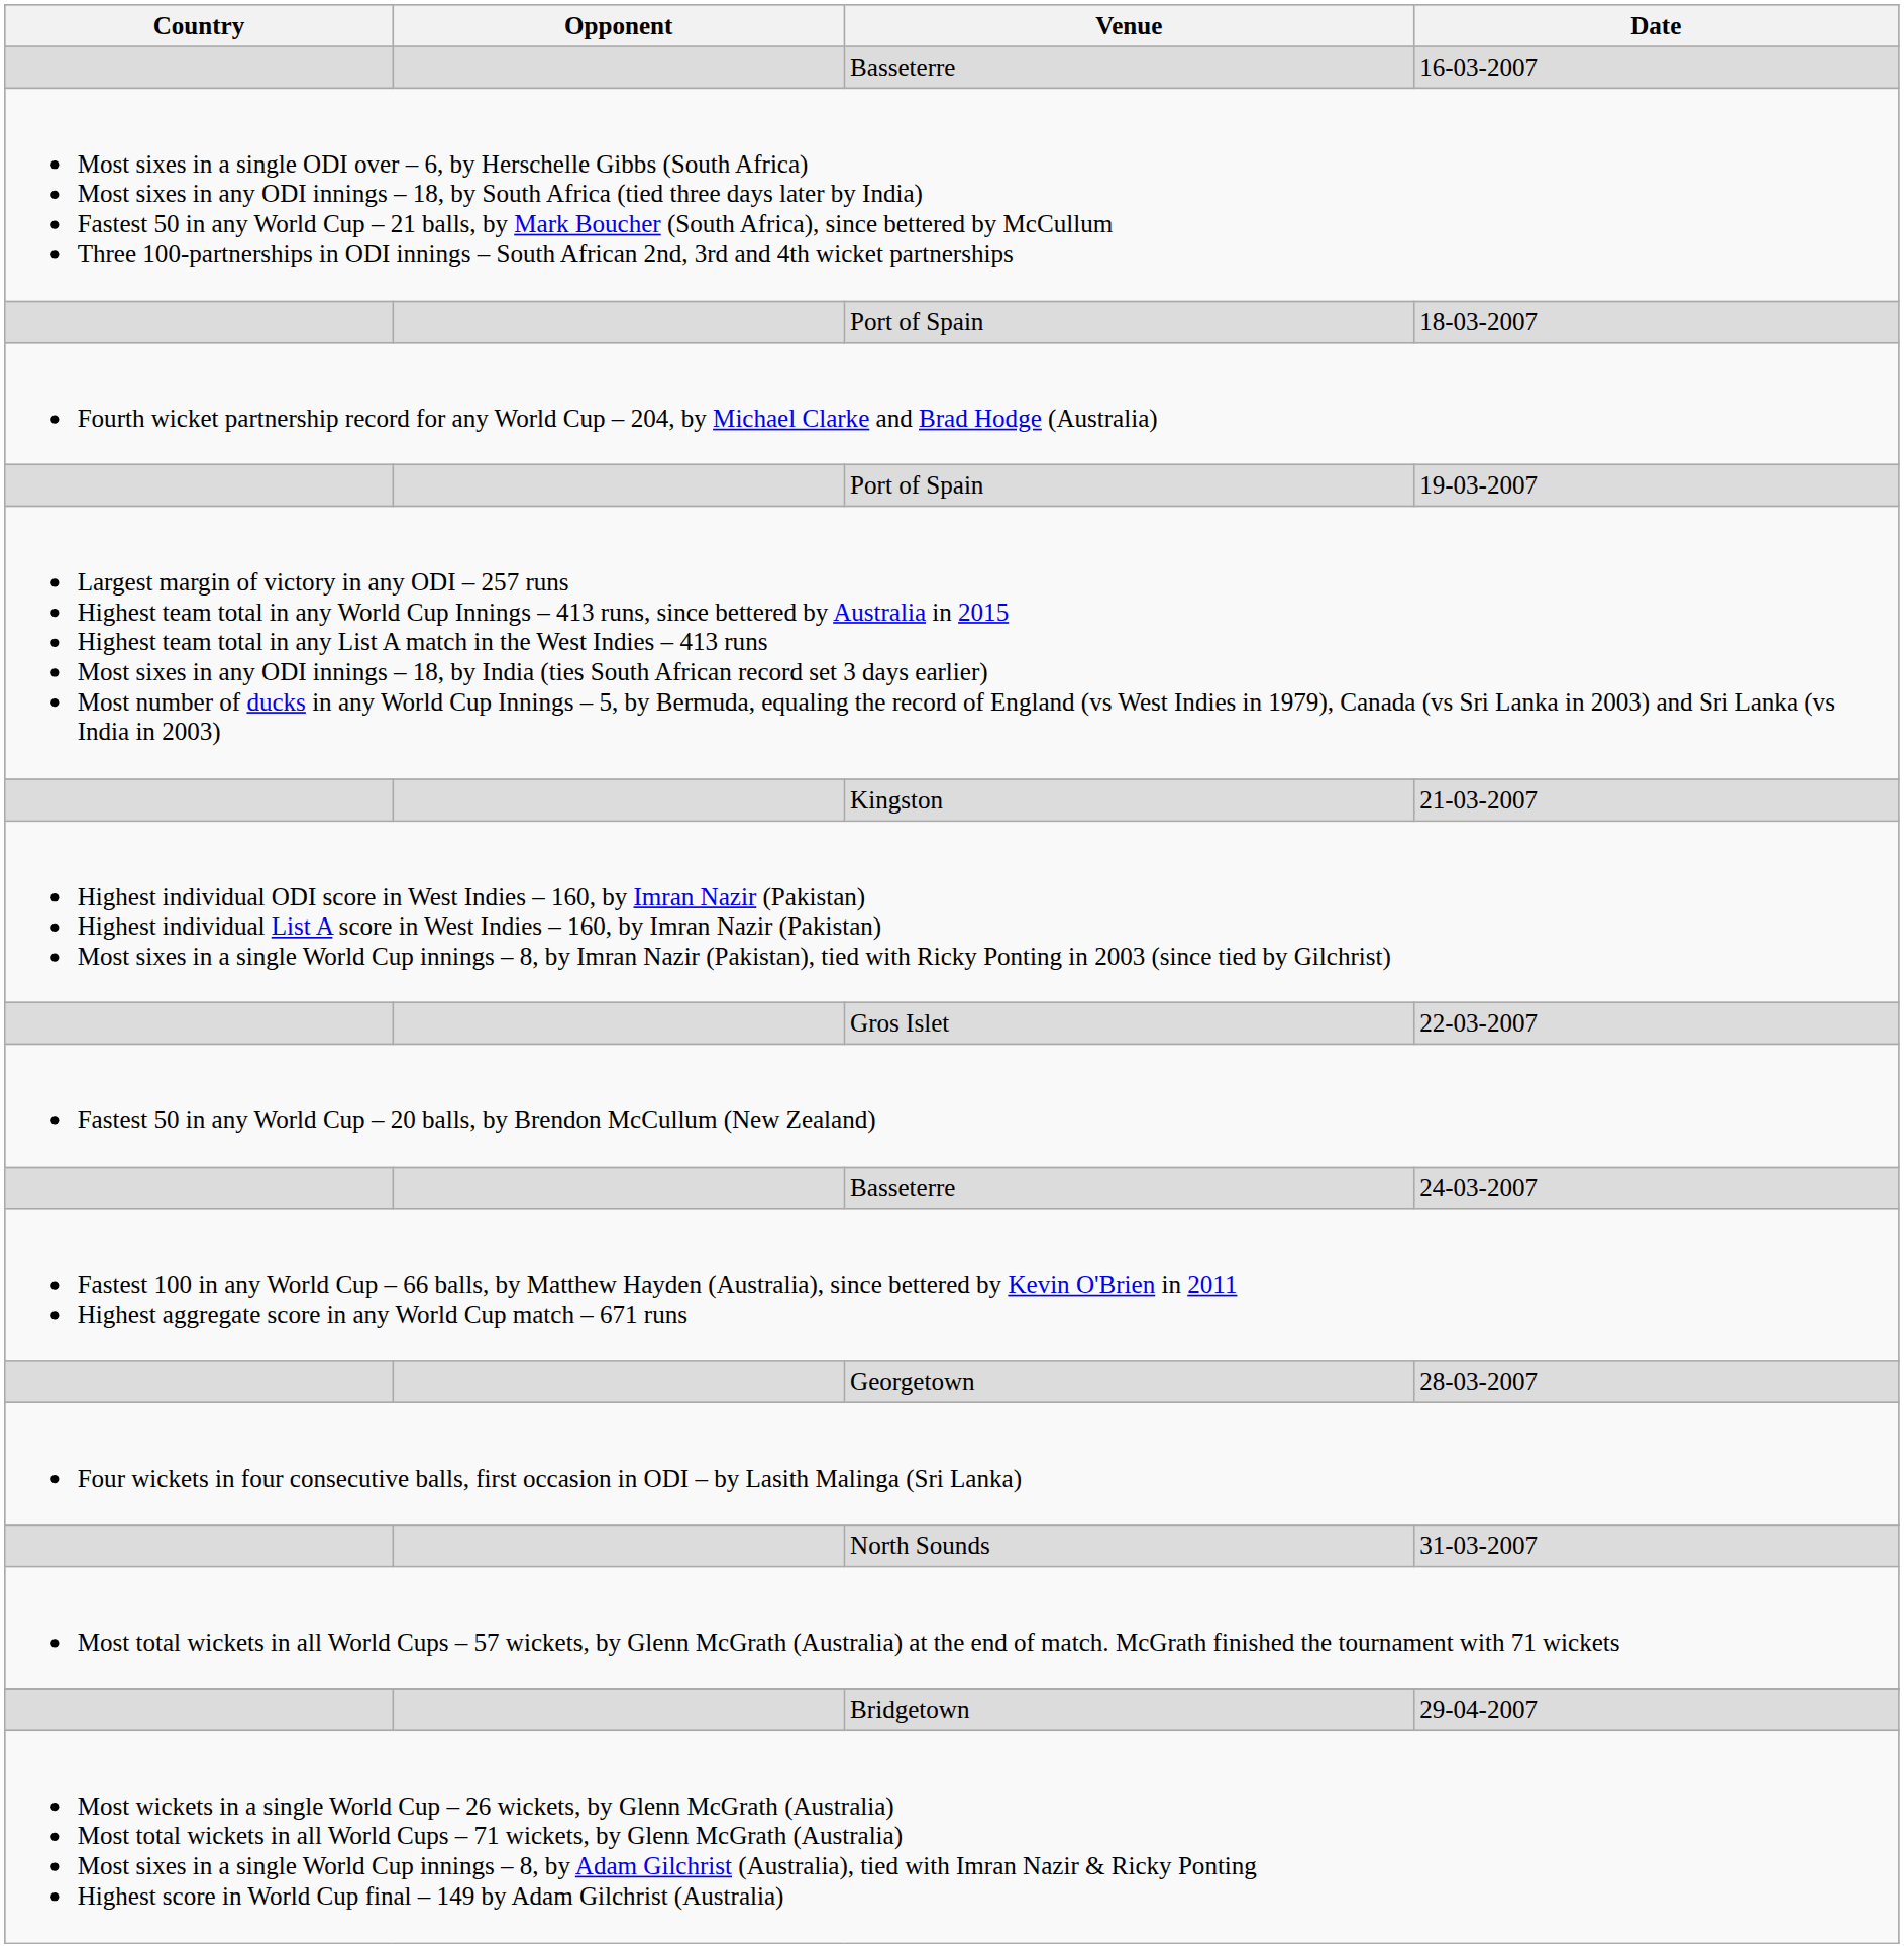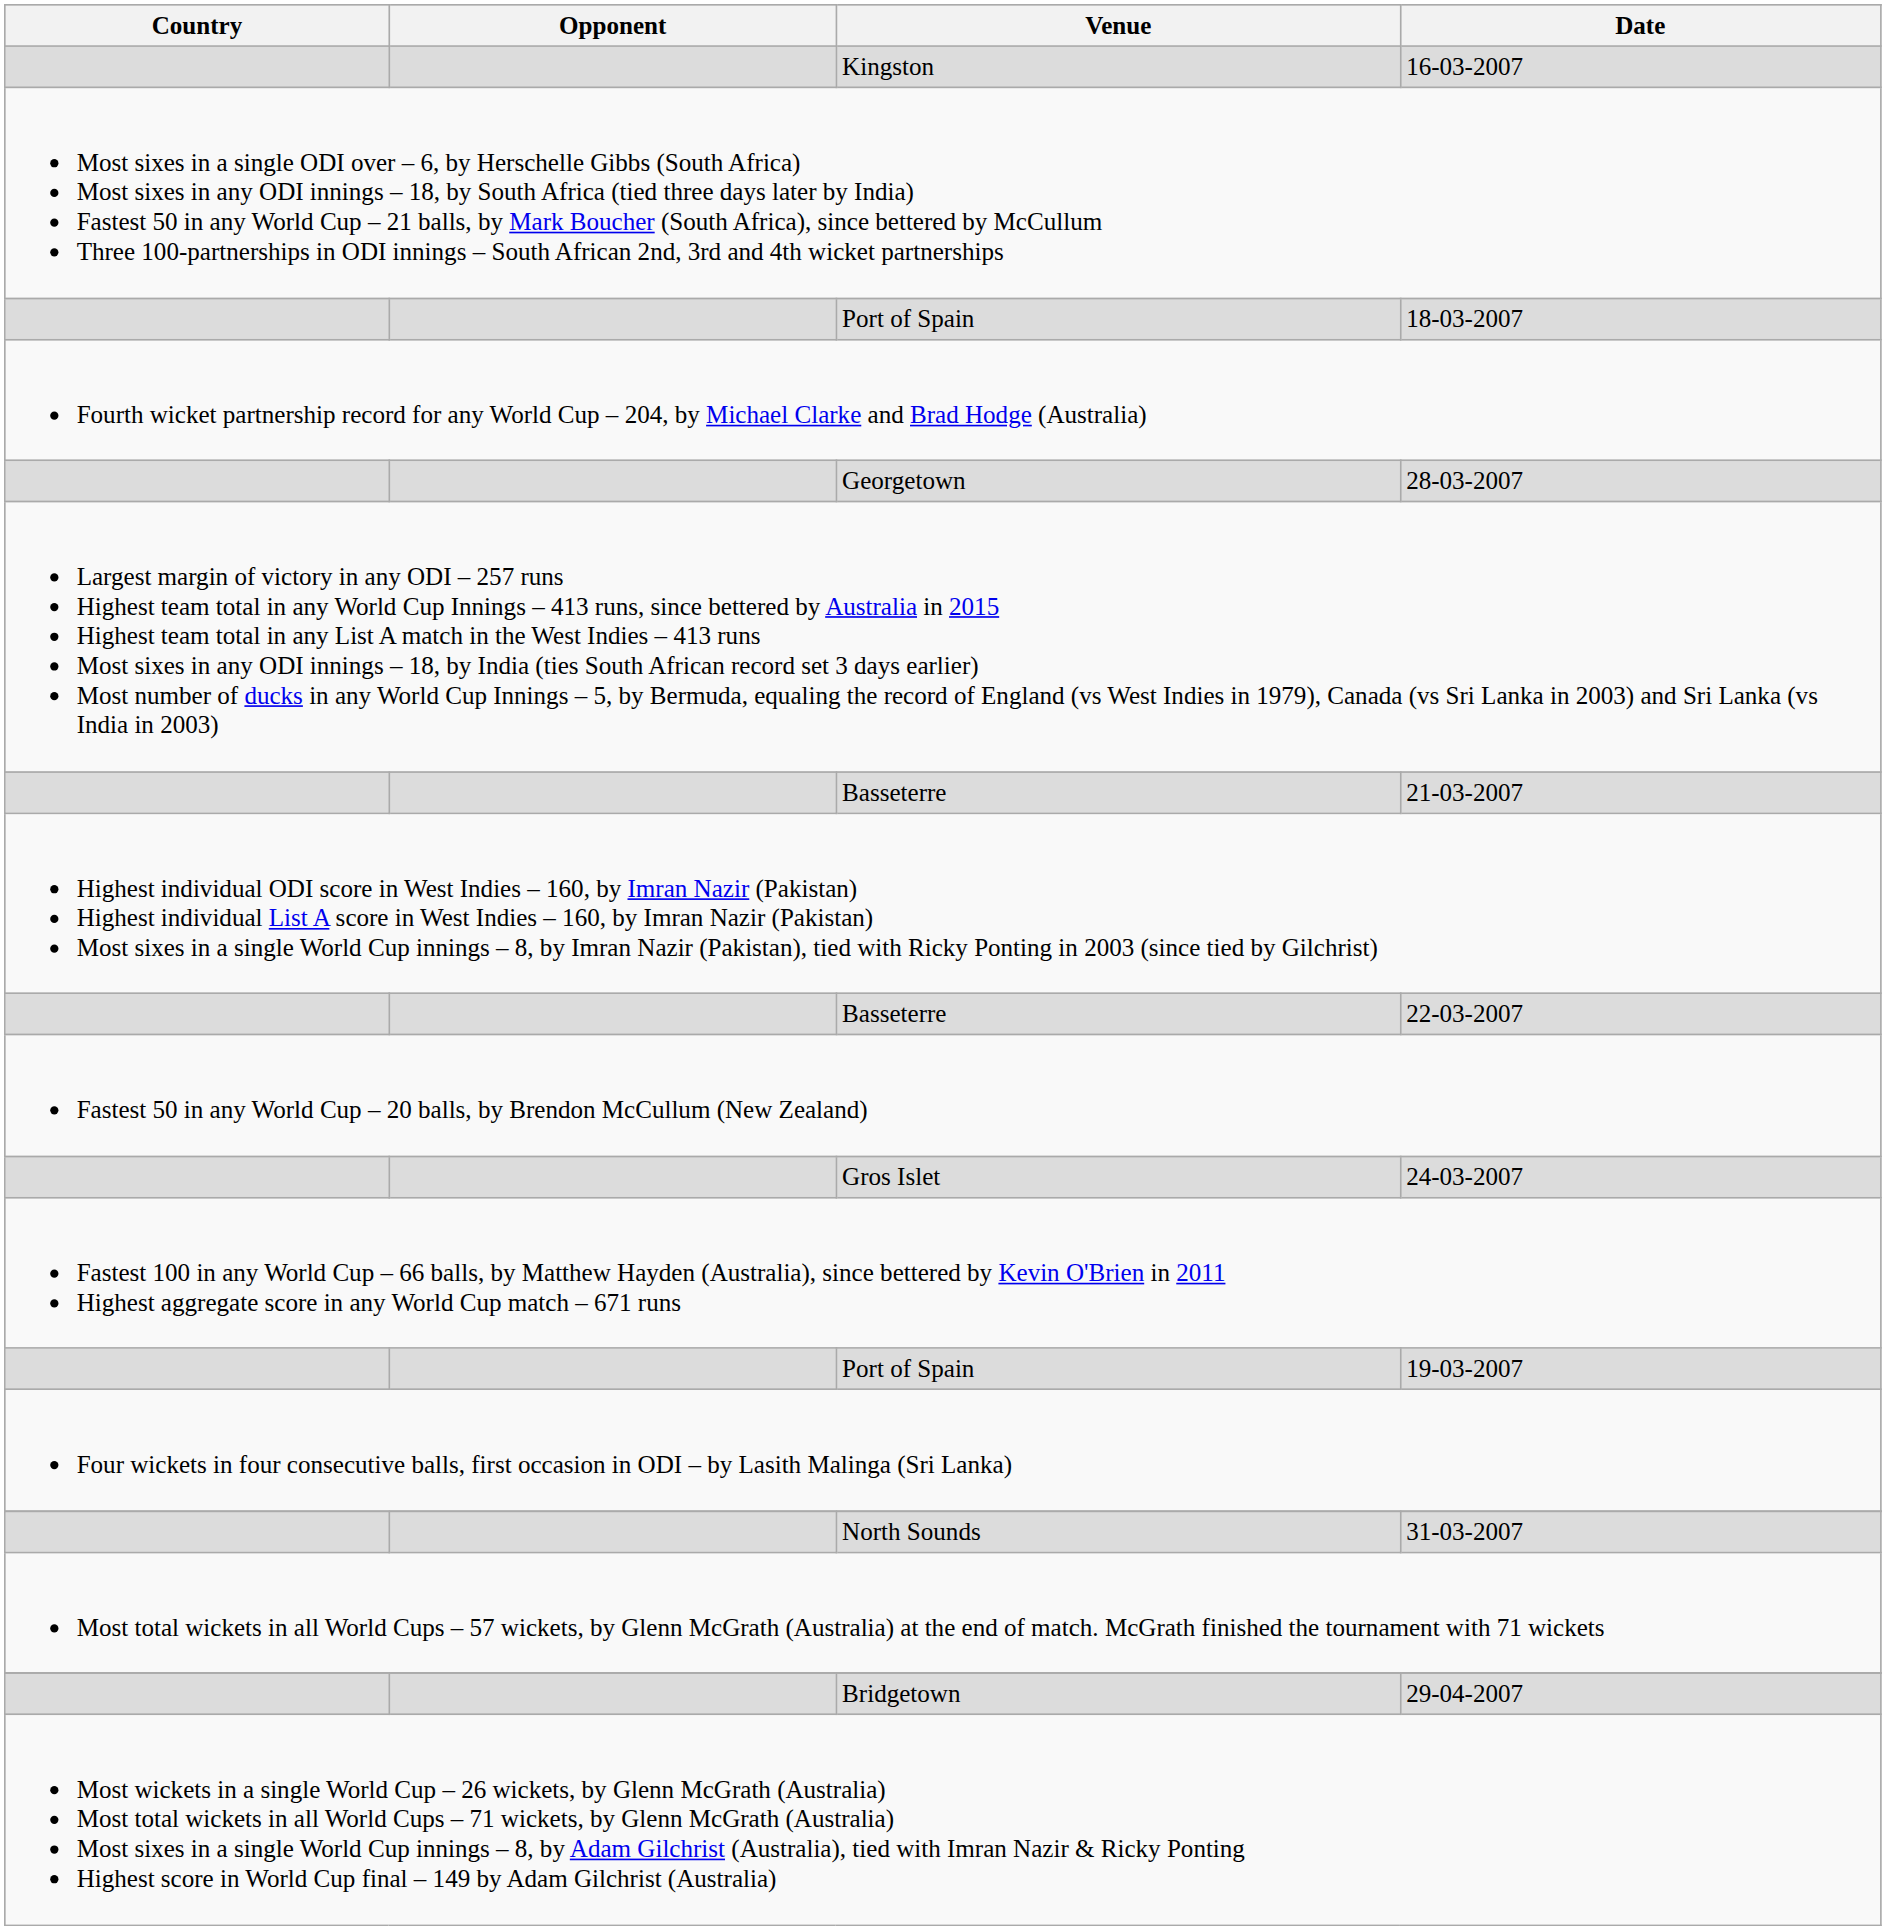16-03-2007 | Venue: Basseterre -> Kingston
rows swapped: 19-03-2007 <-> 28-03-2007
21-03-2007 | Venue: Kingston -> Basseterre
22-03-2007 | Venue: Gros Islet -> Basseterre
24-03-2007 | Venue: Basseterre -> Gros Islet
